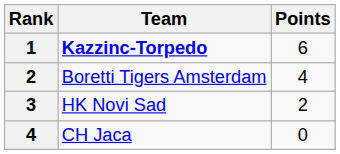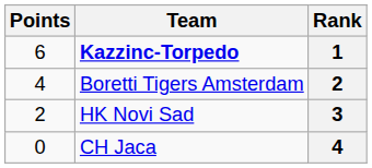columns swapped: Rank <-> Points
